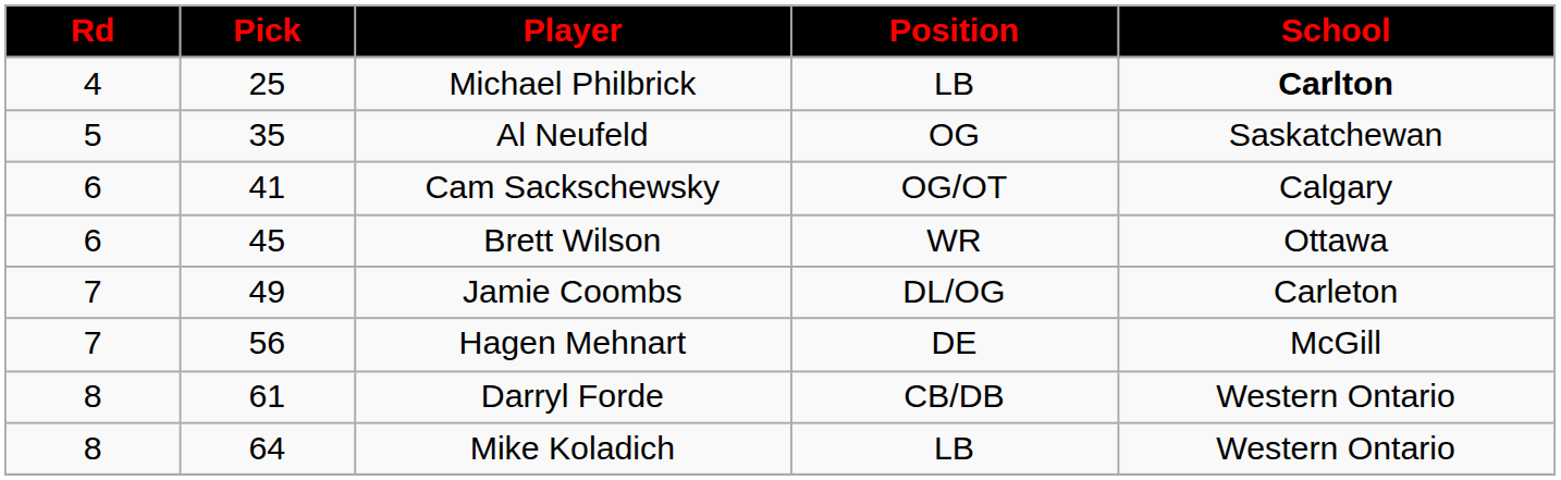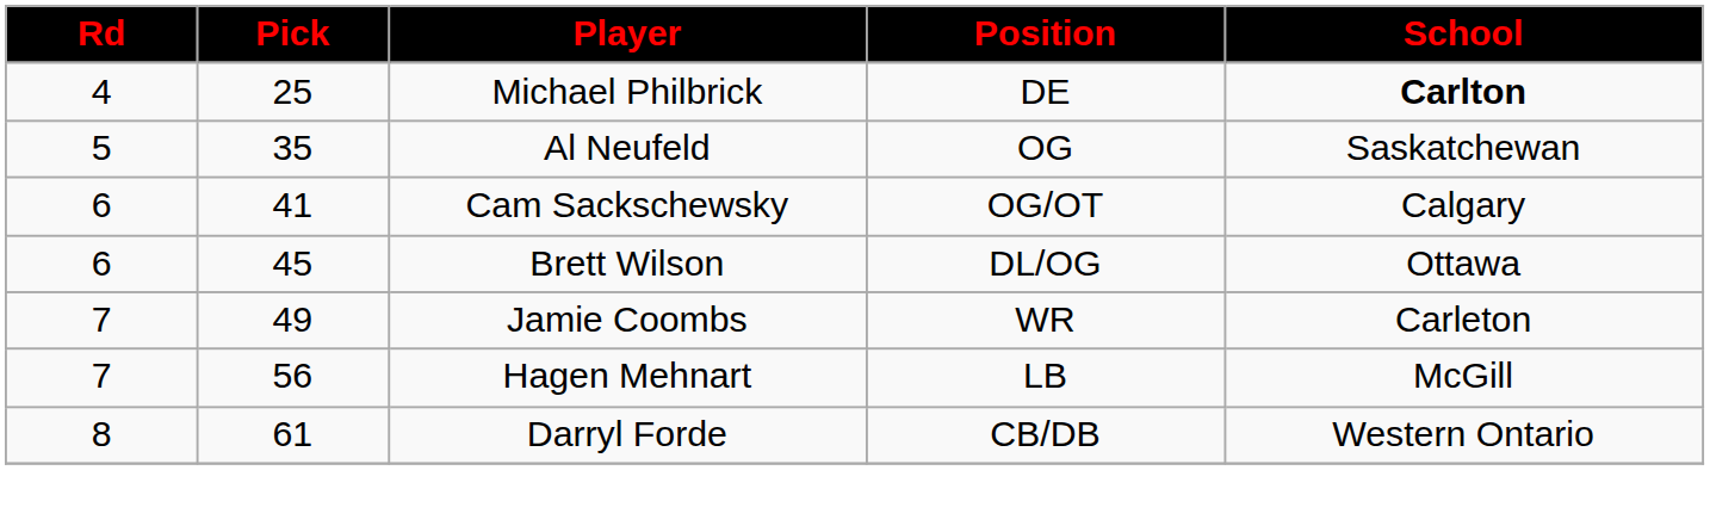Michael Philbrick | Position: LB -> DE
Brett Wilson | Position: WR -> DL/OG
Jamie Coombs | Position: DL/OG -> WR
Hagen Mehnart | Position: DE -> LB
- row: 8 | 64 | Mike Koladich | LB | Western Ontario
